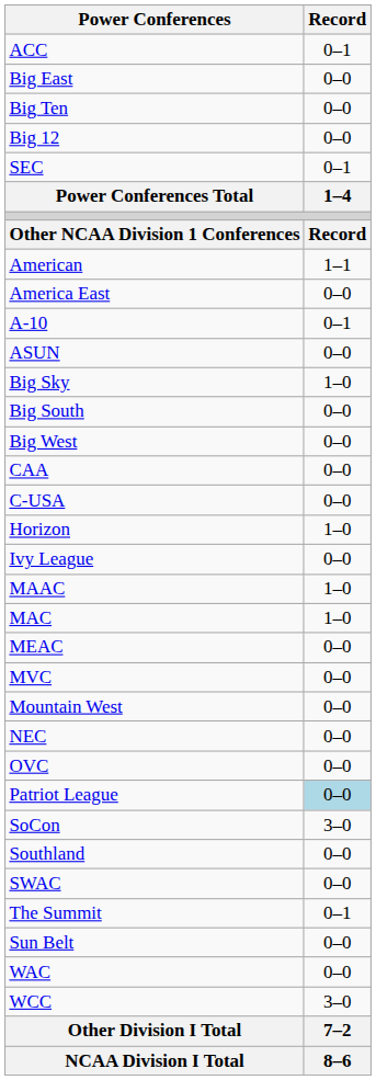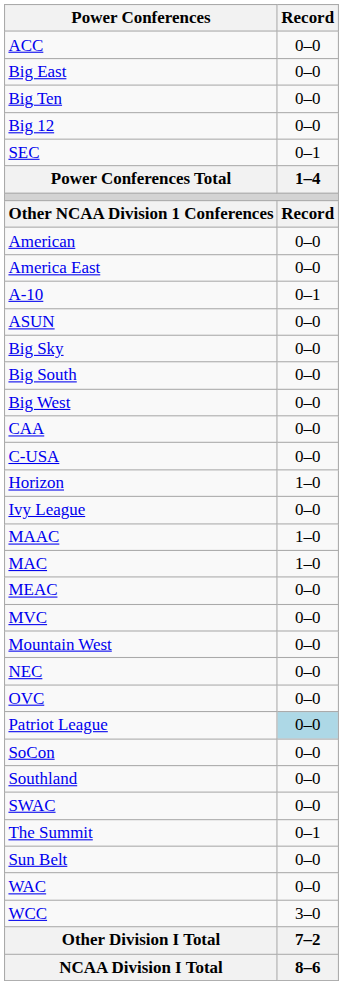ACC | Record: 0–1 -> 0–0
American | Record: 1–1 -> 0–0
Big Sky | Record: 1–0 -> 0–0
SoCon | Record: 3–0 -> 0–0
